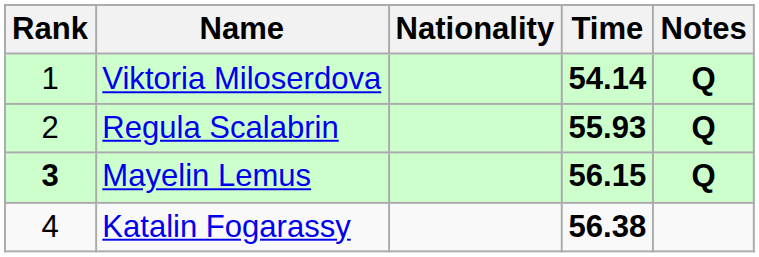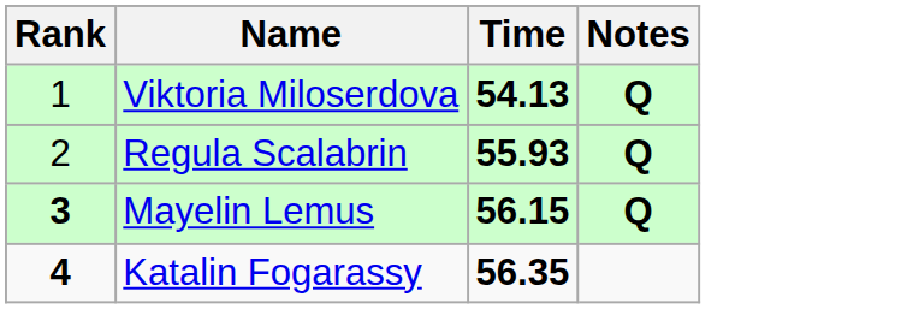- column: Nationality
Viktoria Miloserdova | Time: 54.14 -> 54.13
Katalin Fogarassy | Rank: normal -> bold
Katalin Fogarassy | Time: 56.38 -> 56.35
